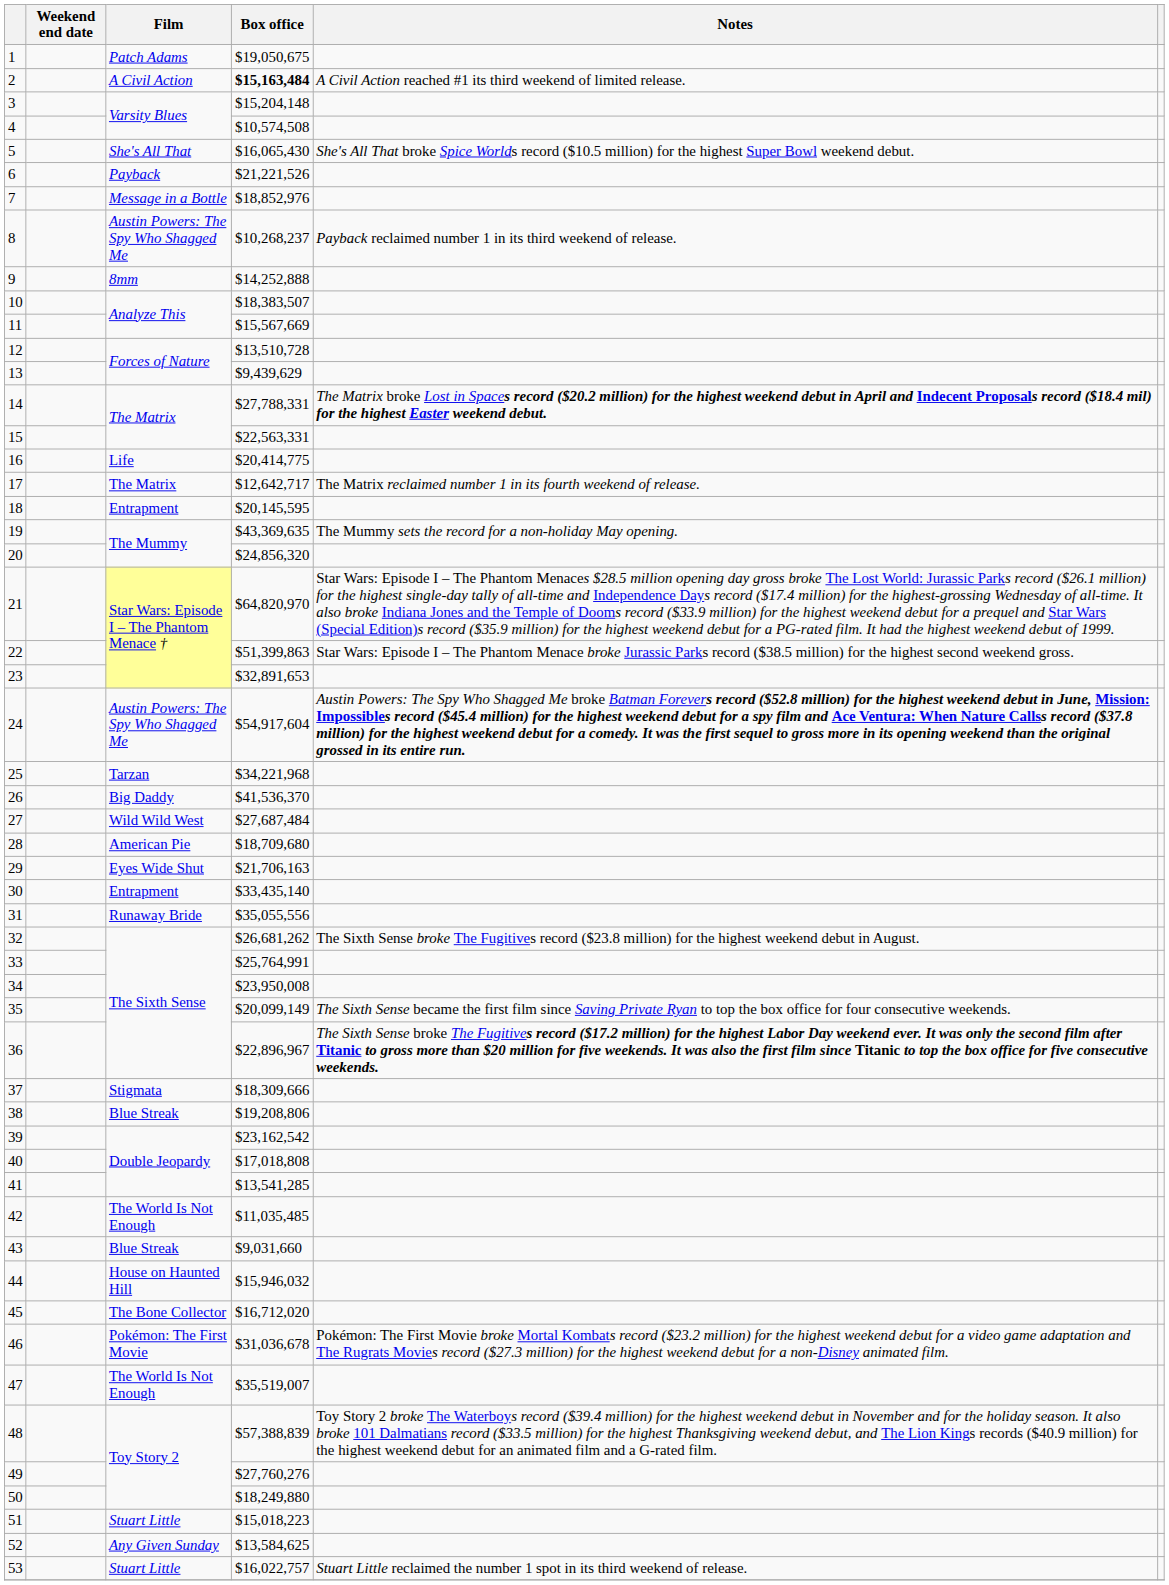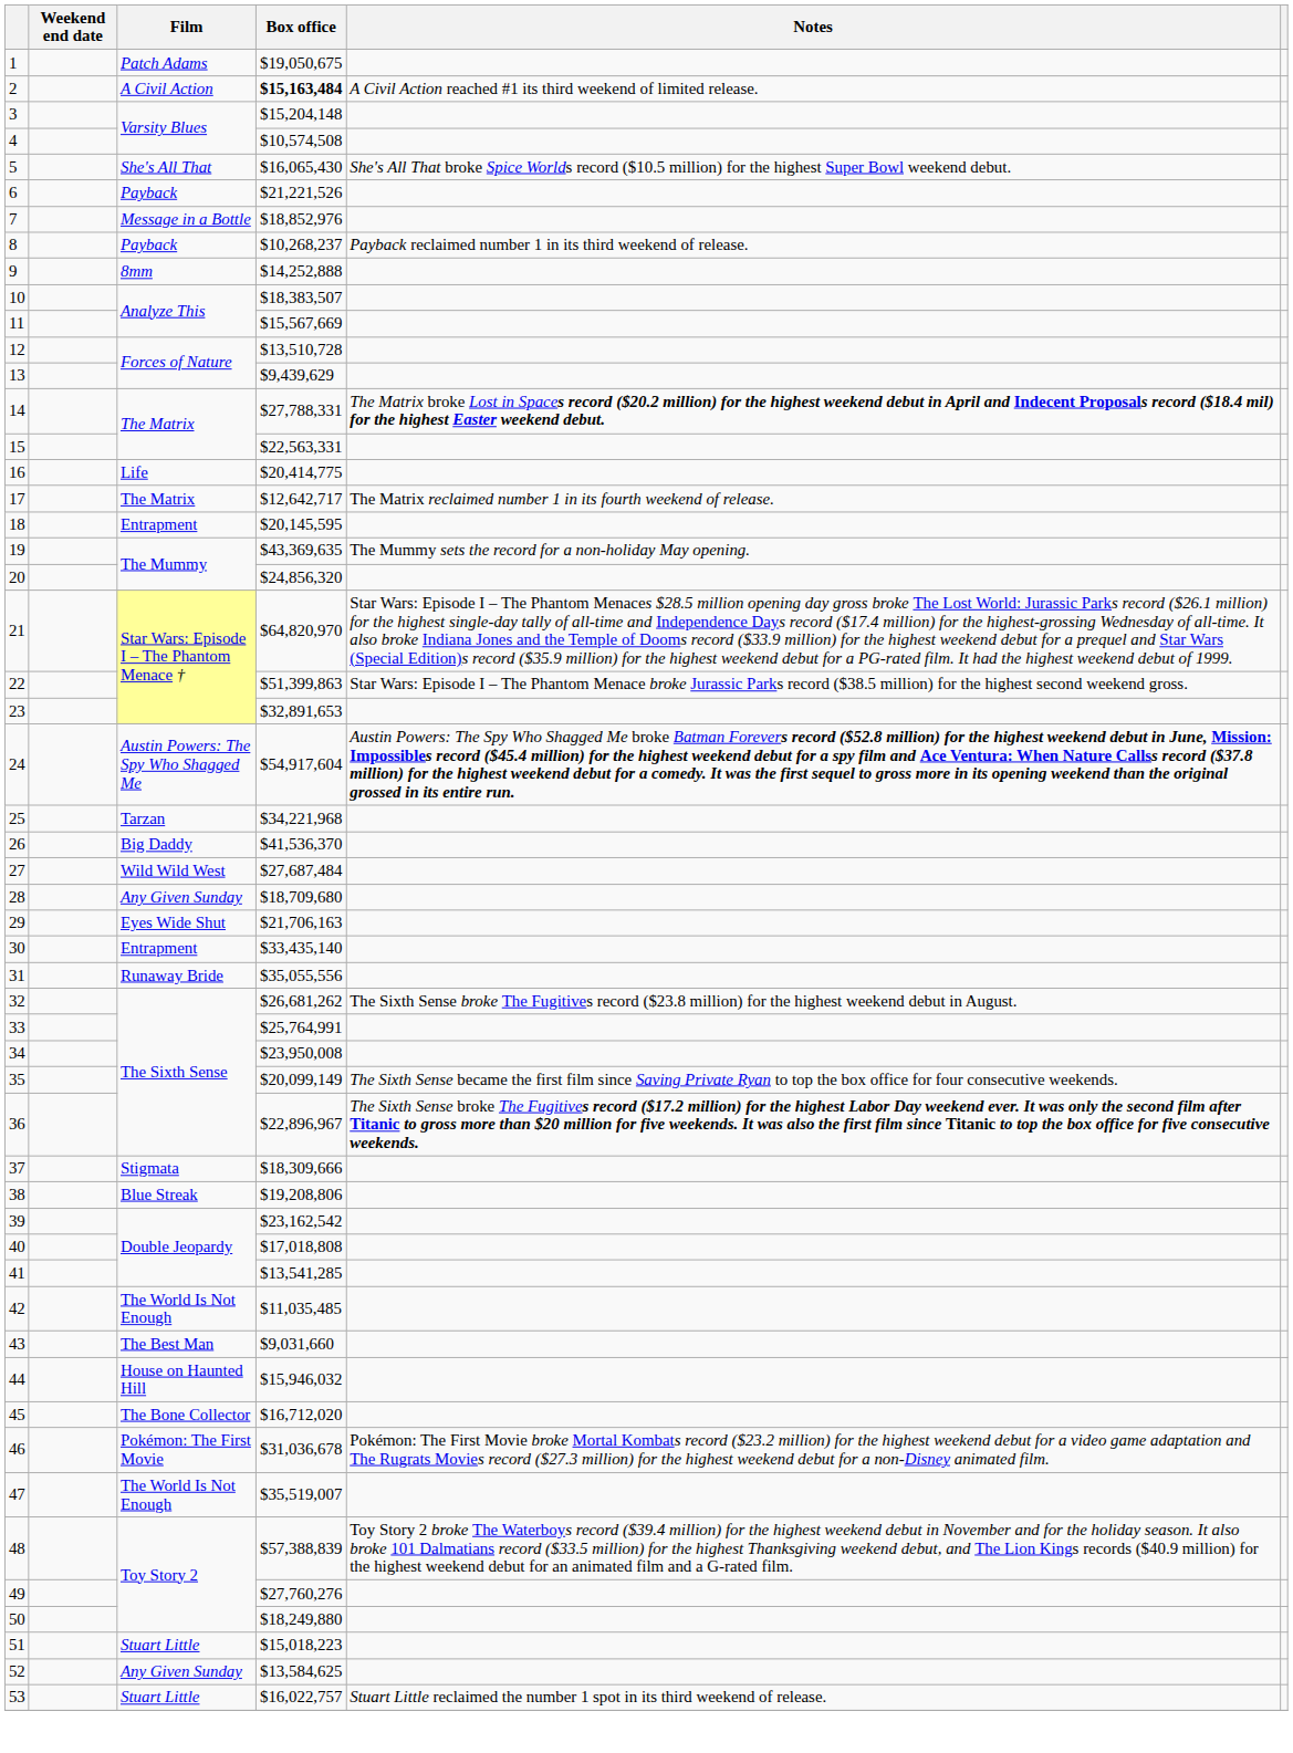8 | Film: Austin Powers: The Spy Who Shagged Me -> Payback
28 | Film: American Pie -> Any Given Sunday
43 | Film: Blue Streak -> The Best Man
